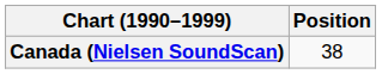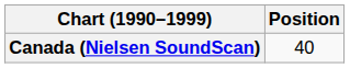Canada (Nielsen SoundScan) | Position: 38 -> 40
